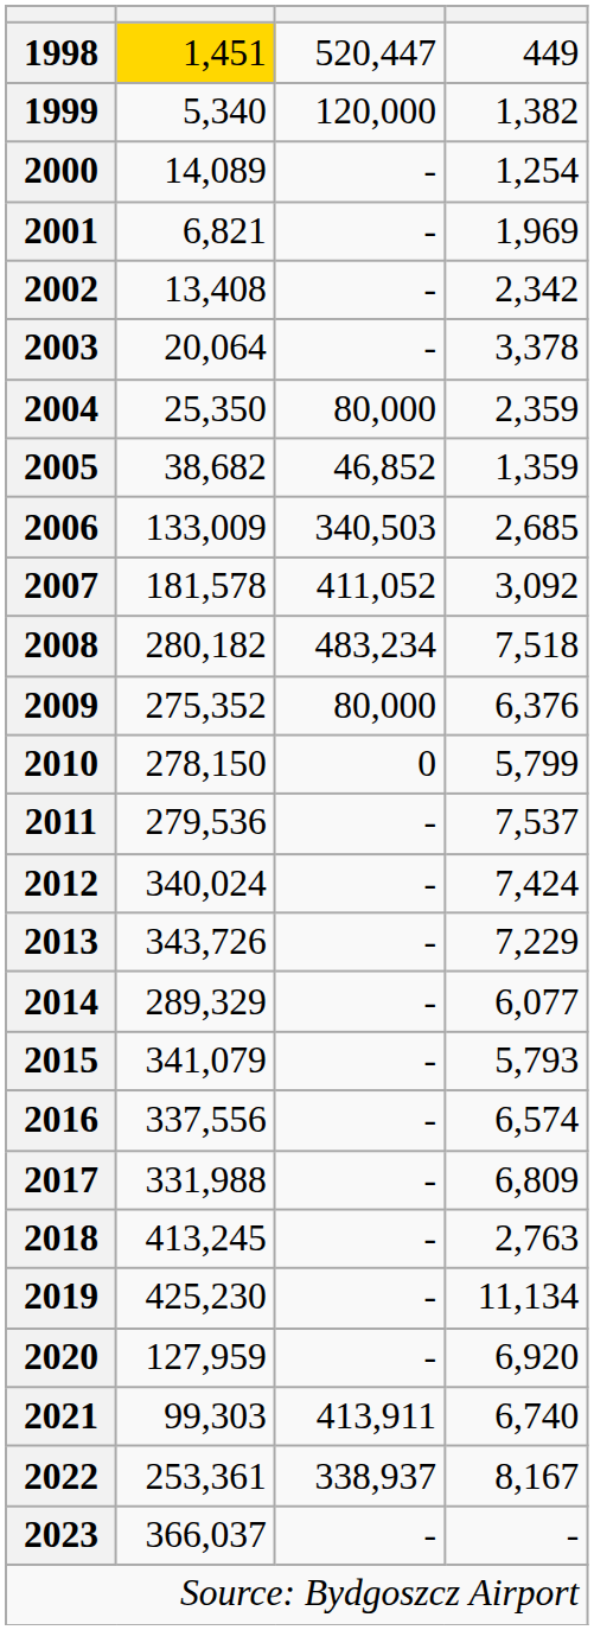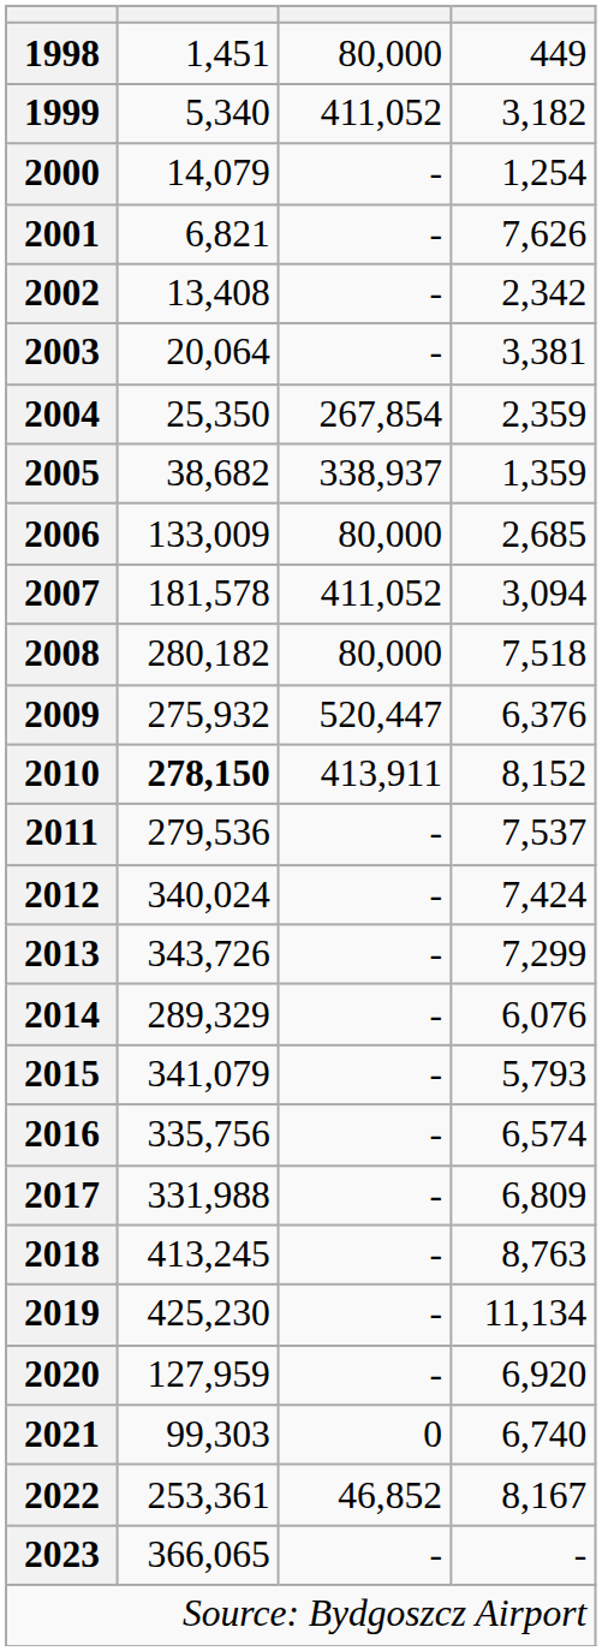1998 | column 2: gold background -> no background
1998 | column 3: 520,447 -> 80,000
1999 | column 3: 120,000 -> 411,052
1999 | column 4: 1,382 -> 3,182
2000 | column 2: 14,089 -> 14,079
2001 | column 4: 1,969 -> 7,626
2003 | column 4: 3,378 -> 3,381
2004 | column 3: 80,000 -> 267,854
2005 | column 3: 46,852 -> 338,937
2006 | column 3: 340,503 -> 80,000
2007 | column 4: 3,092 -> 3,094
2008 | column 3: 483,234 -> 80,000
2009 | column 2: 275,352 -> 275,932
2009 | column 3: 80,000 -> 520,447
2010 | column 2: normal -> bold
2010 | column 3: 0 -> 413,911
2010 | column 4: 5,799 -> 8,152
2013 | column 4: 7,229 -> 7,299
2014 | column 4: 6,077 -> 6,076
2016 | column 2: 337,556 -> 335,756
2018 | column 4: 2,763 -> 8,763
2021 | column 3: 413,911 -> 0
2022 | column 3: 338,937 -> 46,852
2023 | column 2: 366,037 -> 366,065
